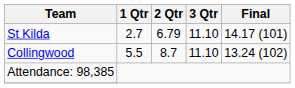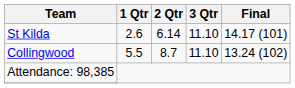St Kilda | 1 Qtr: 2.7 -> 2.6
St Kilda | 2 Qtr: 6.79 -> 6.14
